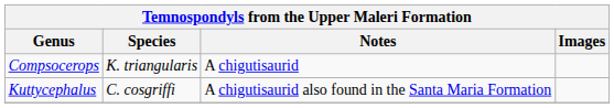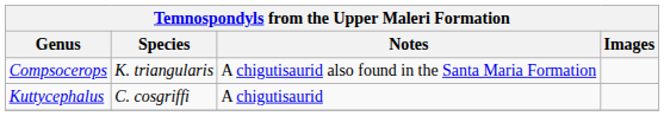Compsocerops | Notes: A chigutisaurid -> A chigutisaurid also found in the Santa Maria Formation
Kuttycephalus | Notes: A chigutisaurid also found in the Santa Maria Formation -> A chigutisaurid
